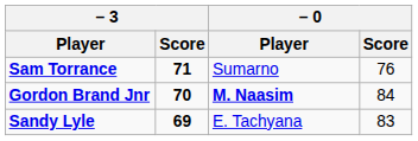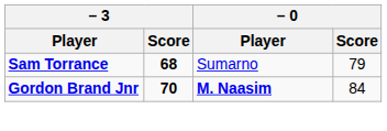Sam Torrance | – 3 / Score: 71 -> 68
Sam Torrance | – 0 / Score: 76 -> 79
- row: Sandy Lyle | 69 | E. Tachyana | 83
